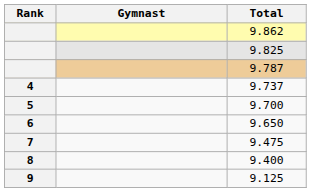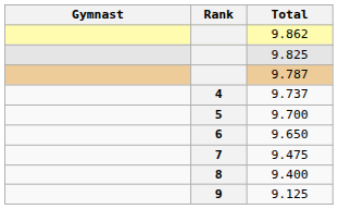columns swapped: Rank <-> Gymnast
